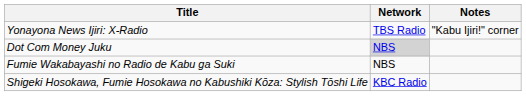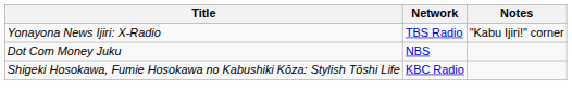Dot Com Money Juku | Network: lightgrey background -> no background
- row: Fumie Wakabayashi no Radio de Kabu ga Suki | NBS
